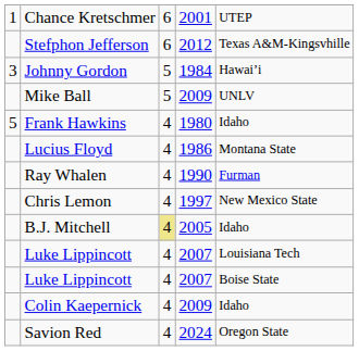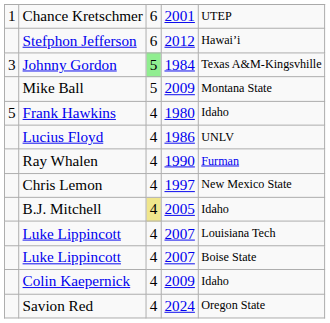Stefphon Jefferson | column 5: Texas A&M-Kingsvhille -> Hawai’i
Johnny Gordon | column 3: no background -> lightgreen background
Johnny Gordon | column 5: Hawai’i -> Texas A&M-Kingsvhille
Mike Ball | column 5: UNLV -> Montana State
Lucius Floyd | column 5: Montana State -> UNLV
